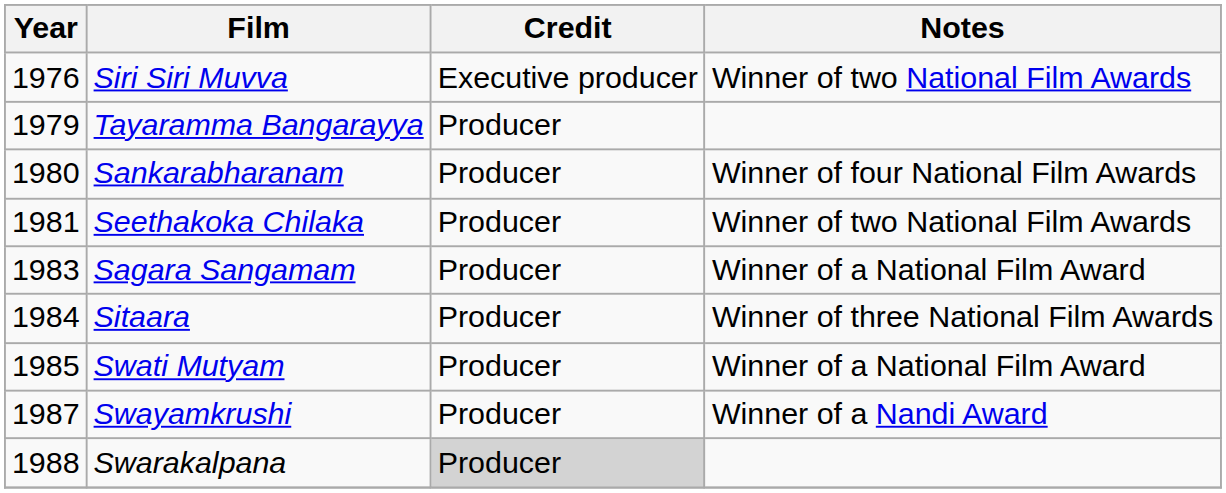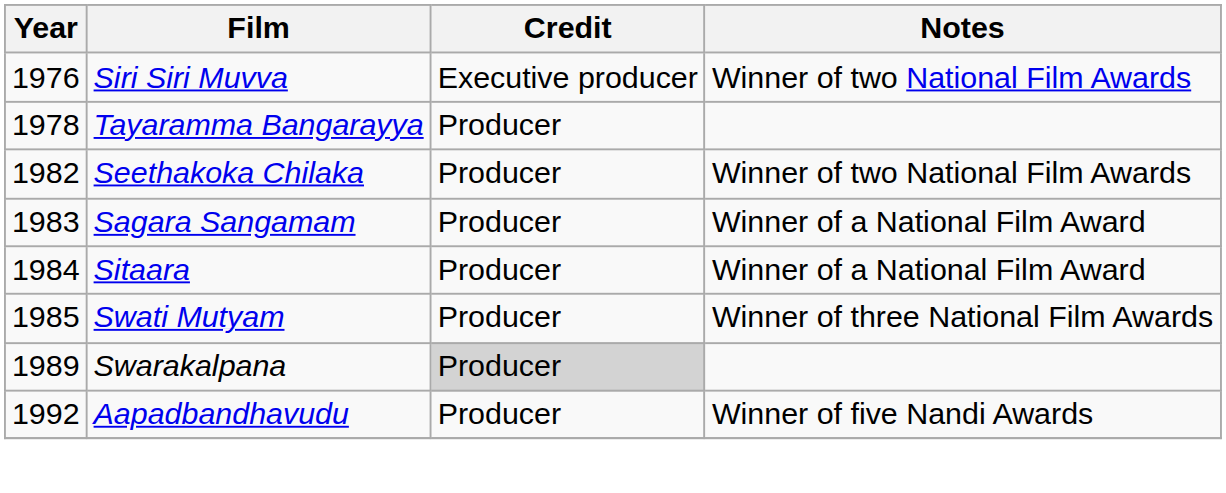Tayaramma Bangarayya | Year: 1979 -> 1978
- row: 1980 | Sankarabharanam | Producer | Winner of four National Film Awards
Seethakoka Chilaka | Year: 1981 -> 1982
Sitaara | Notes: Winner of three National Film Awards -> Winner of a National Film Award
Swati Mutyam | Notes: Winner of a National Film Award -> Winner of three National Film Awards
- row: 1987 | Swayamkrushi | Producer | Winner of a Nandi Award
Swarakalpana | Year: 1988 -> 1989
+ row: 1992 | Aapadbandhavudu | Producer | Winner of five Nandi Awards
